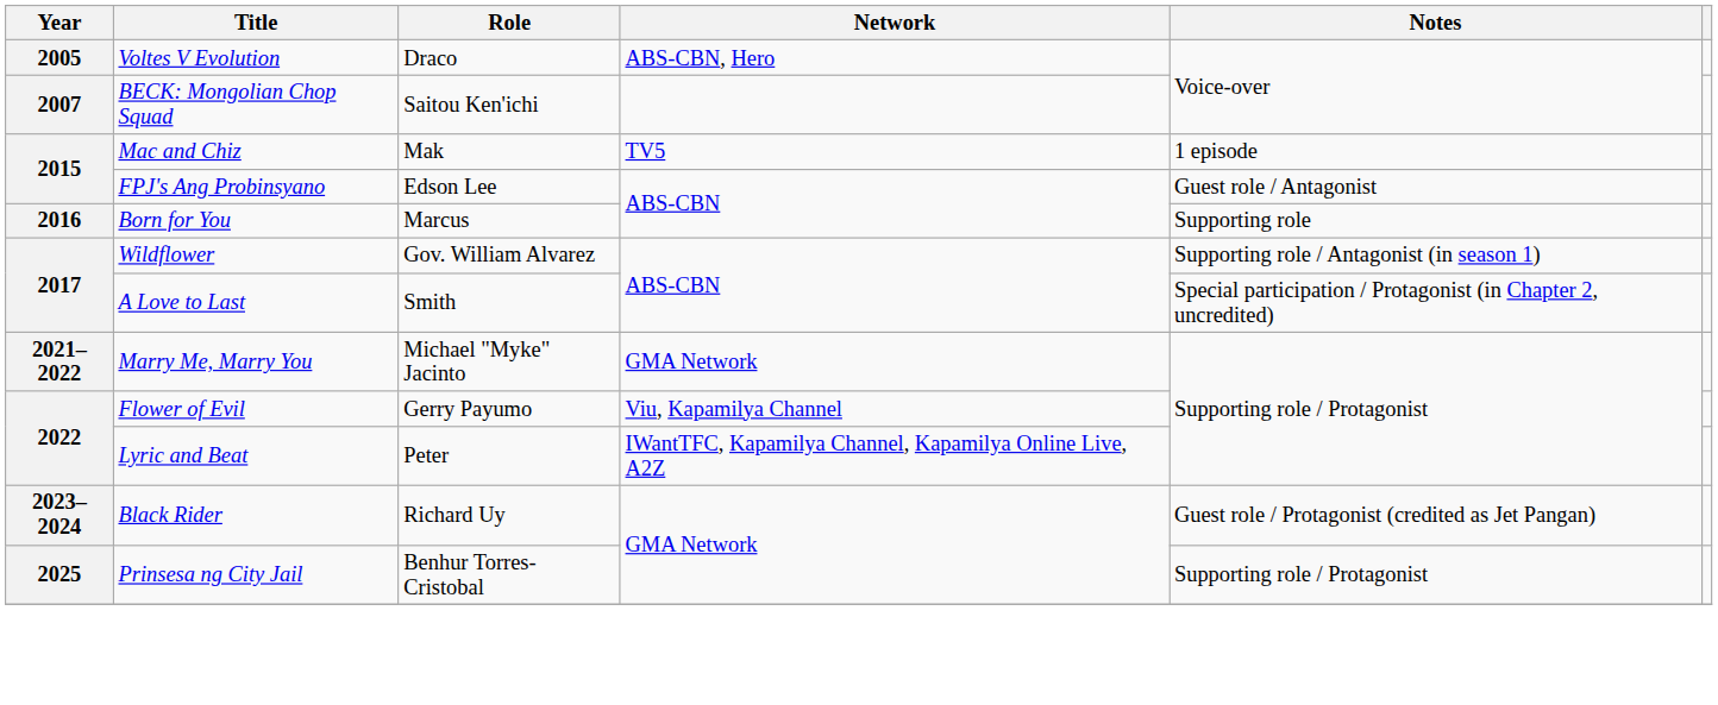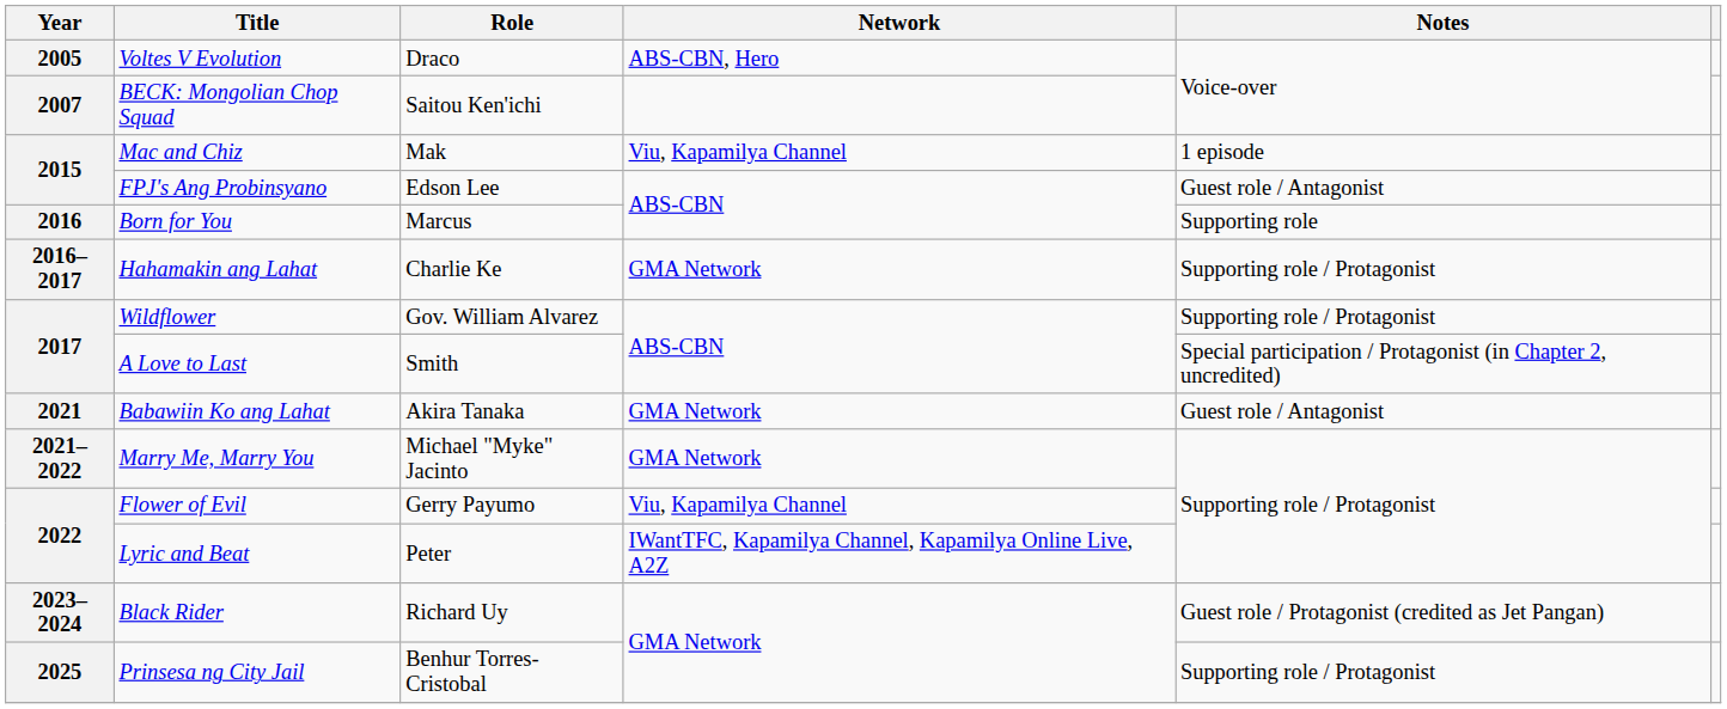Mac and Chiz | Network: TV5 -> Viu, Kapamilya Channel
+ row: 2016–2017 | Hahamakin ang Lahat | Charlie Ke | GMA Network | Supporting role / Protagonist
Wildflower | Notes: Supporting role / Antagonist (in season 1) -> Supporting role / Protagonist
+ row: 2021 | Babawiin Ko ang Lahat | Akira Tanaka | GMA Network | Guest role / Antagonist
